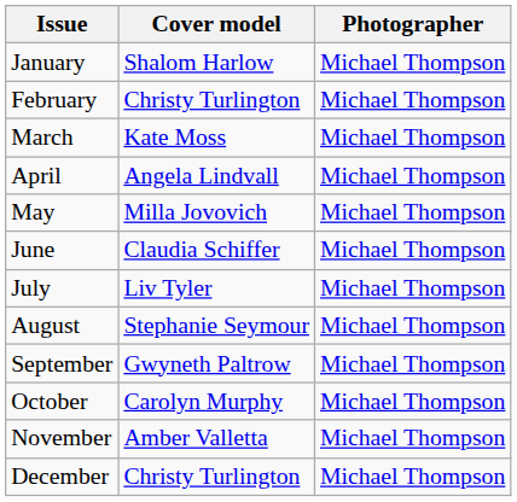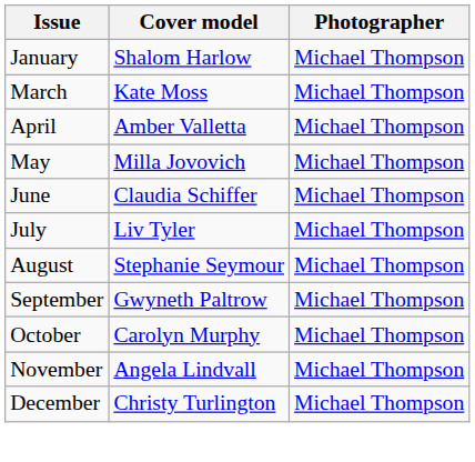- row: February | Christy Turlington | Michael Thompson
April | Cover model: Angela Lindvall -> Amber Valletta
November | Cover model: Amber Valletta -> Angela Lindvall
